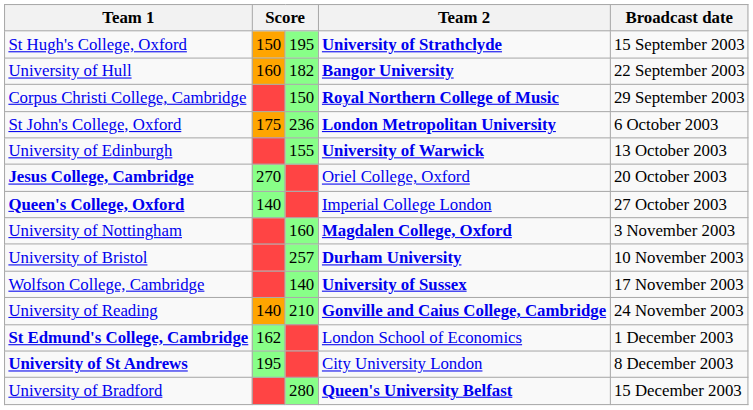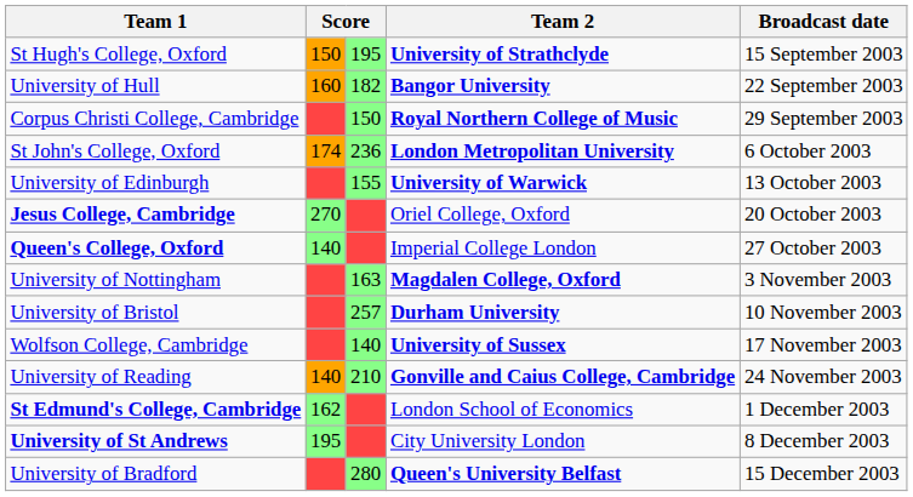St John's College, Oxford | column 2: 175 -> 174
University of Nottingham | column 3: 160 -> 163
